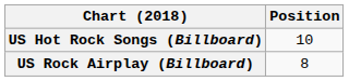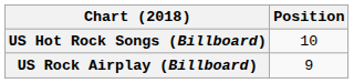US Rock Airplay (Billboard) | Position: 8 -> 9
